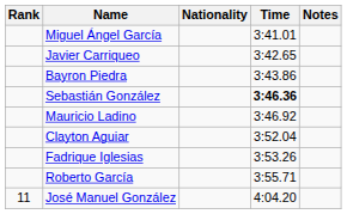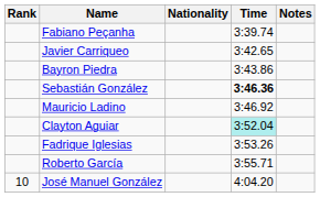+ row: Fabiano Peçanha | 3:39.74
- row: Miguel Ángel García | 3:41.01
Clayton Aguiar | Time: no background -> paleturquoise background
José Manuel González | Rank: 11 -> 10
